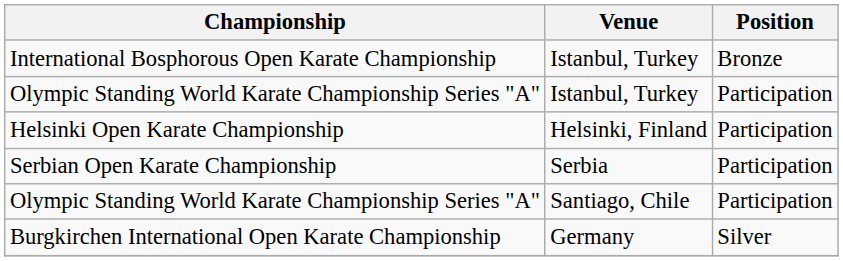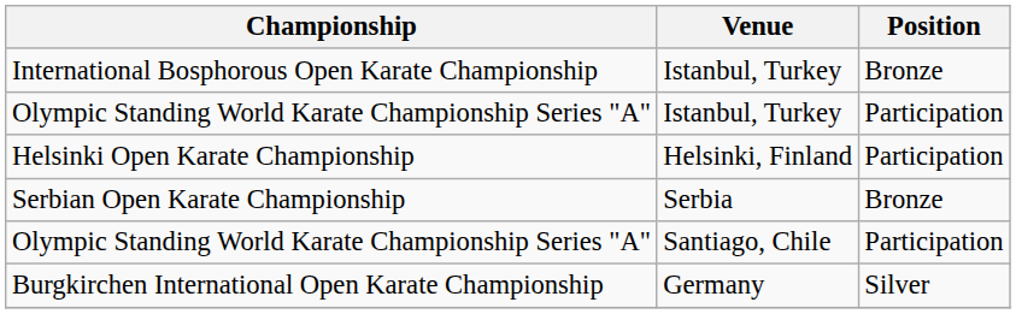Serbian Open Karate Championship | Position: Participation -> Bronze
